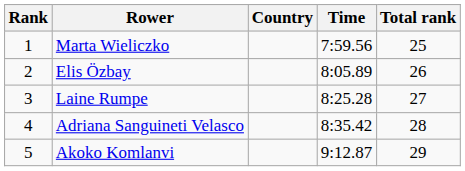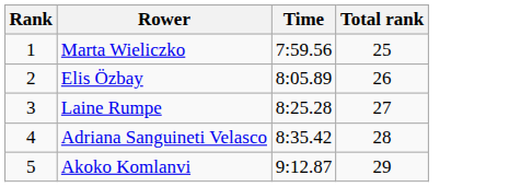- column: Country
